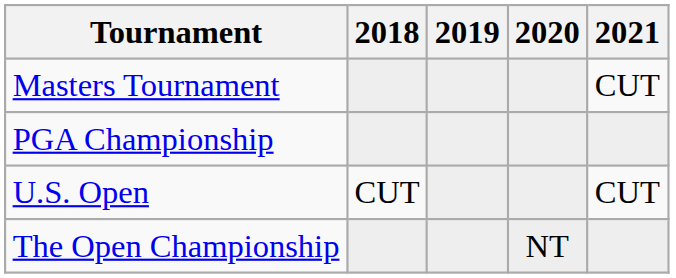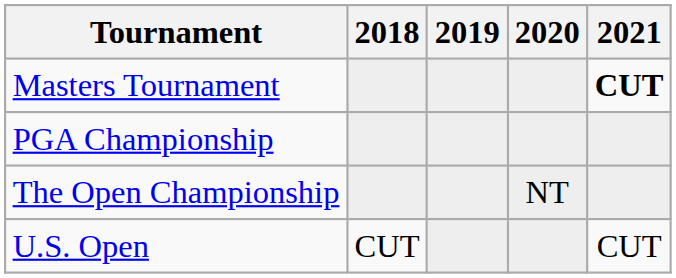Masters Tournament | 2021: normal -> bold
rows swapped: U.S. Open <-> The Open Championship
